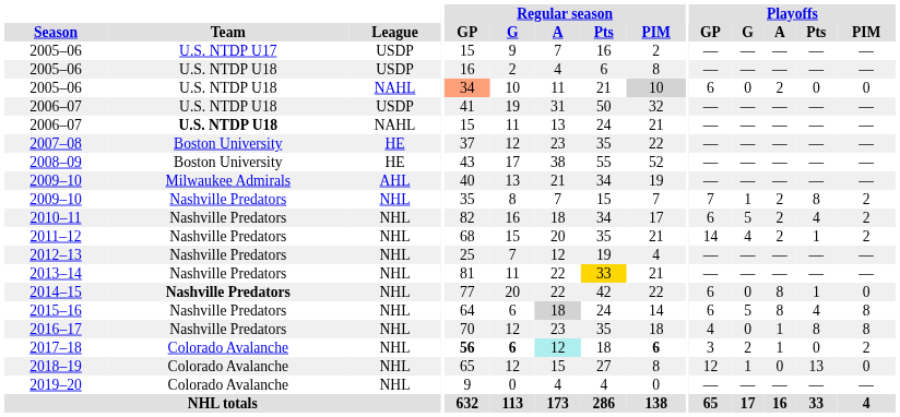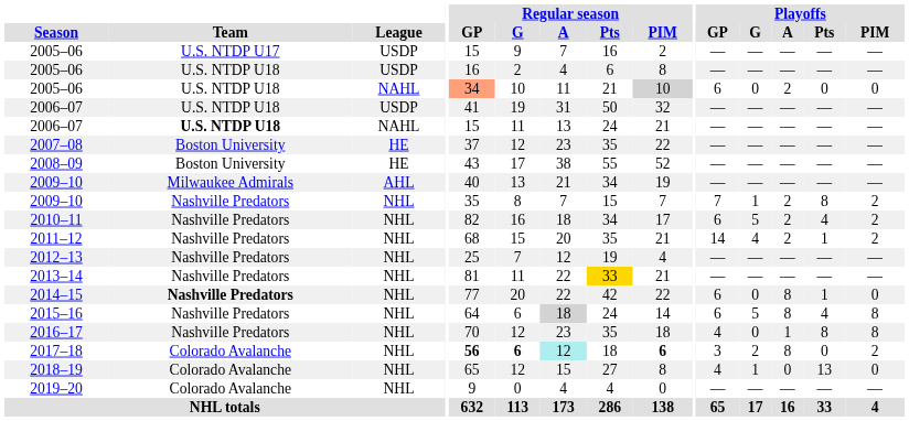2017–18 | Playoffs / A: 1 -> 8
2018–19 | Playoffs / GP: 12 -> 4
